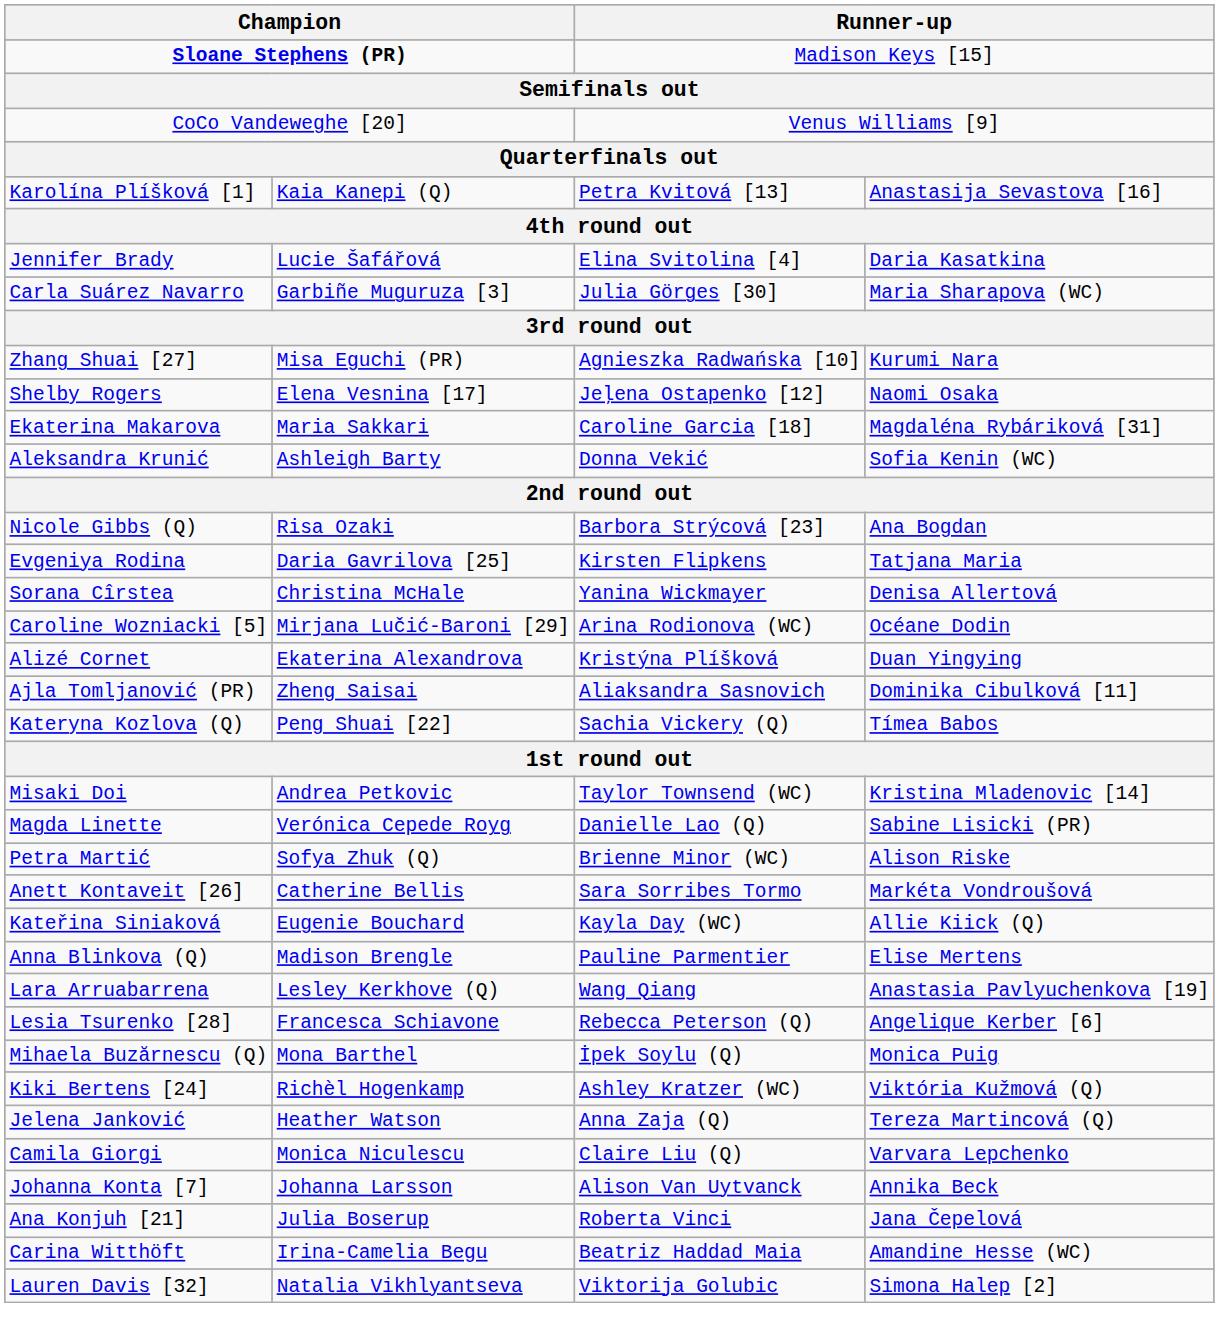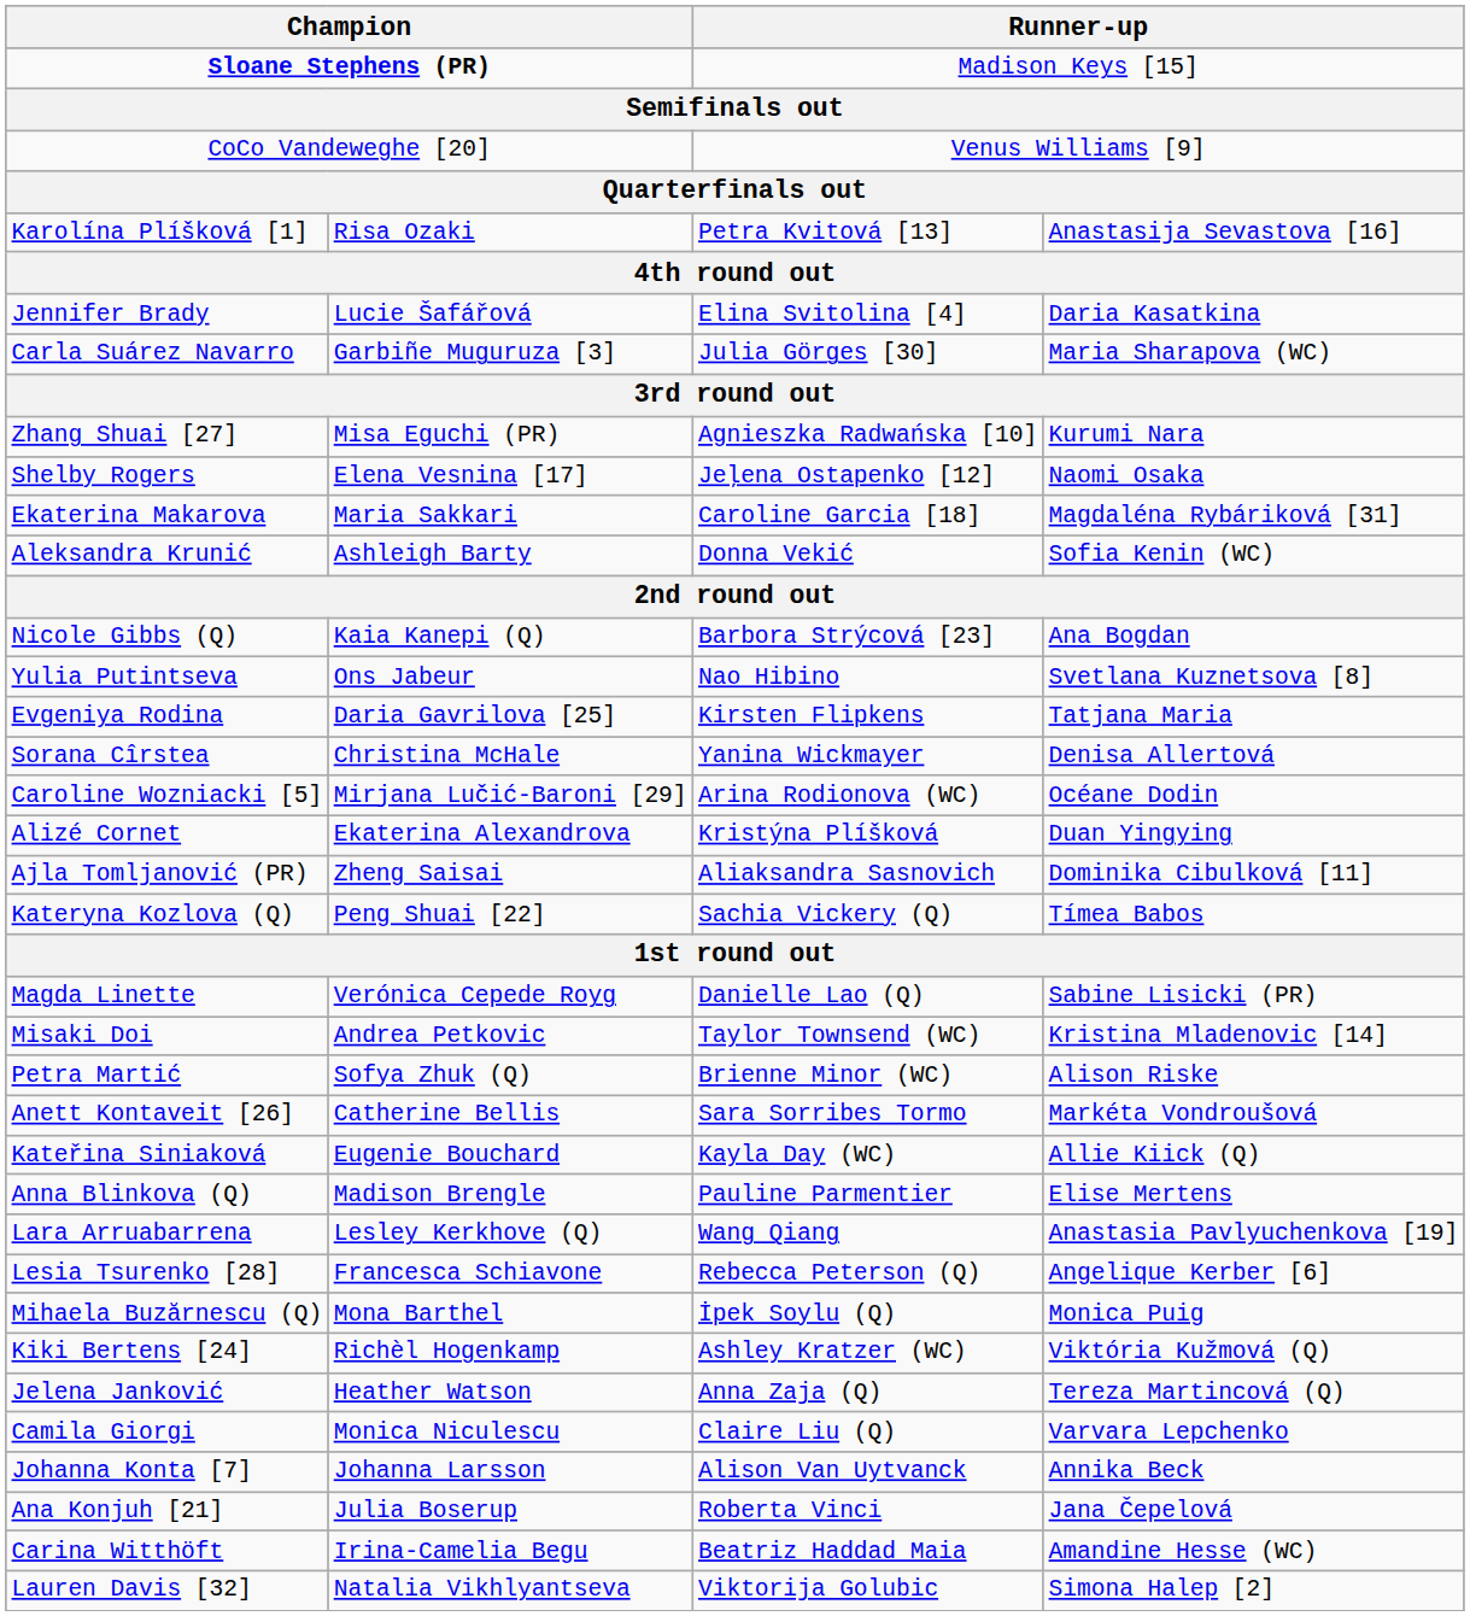Karolína Plíšková [1] | column 2: Kaia Kanepi (Q) -> Risa Ozaki
Nicole Gibbs (Q) | column 2: Risa Ozaki -> Kaia Kanepi (Q)
+ row: Yulia Putintseva | Ons Jabeur | Nao Hibino | Svetlana Kuznetsova [8]
rows swapped: Magda Linette <-> Misaki Doi
